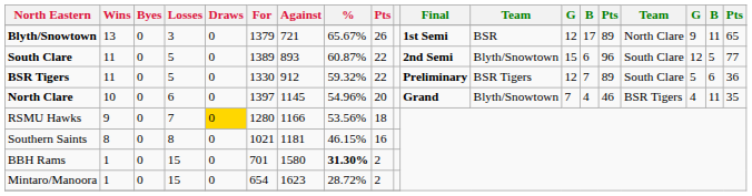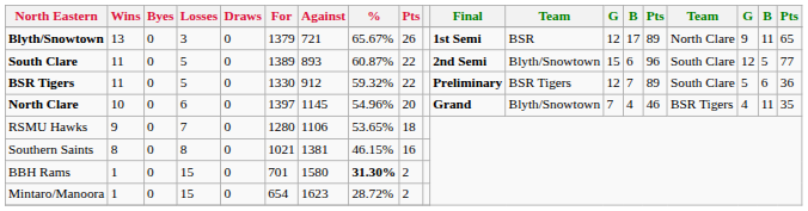RSMU Hawks | Draws: gold background -> no background
RSMU Hawks | Against: 1166 -> 1106
RSMU Hawks | %: 53.56% -> 53.65%
Southern Saints | Against: 1181 -> 1381
